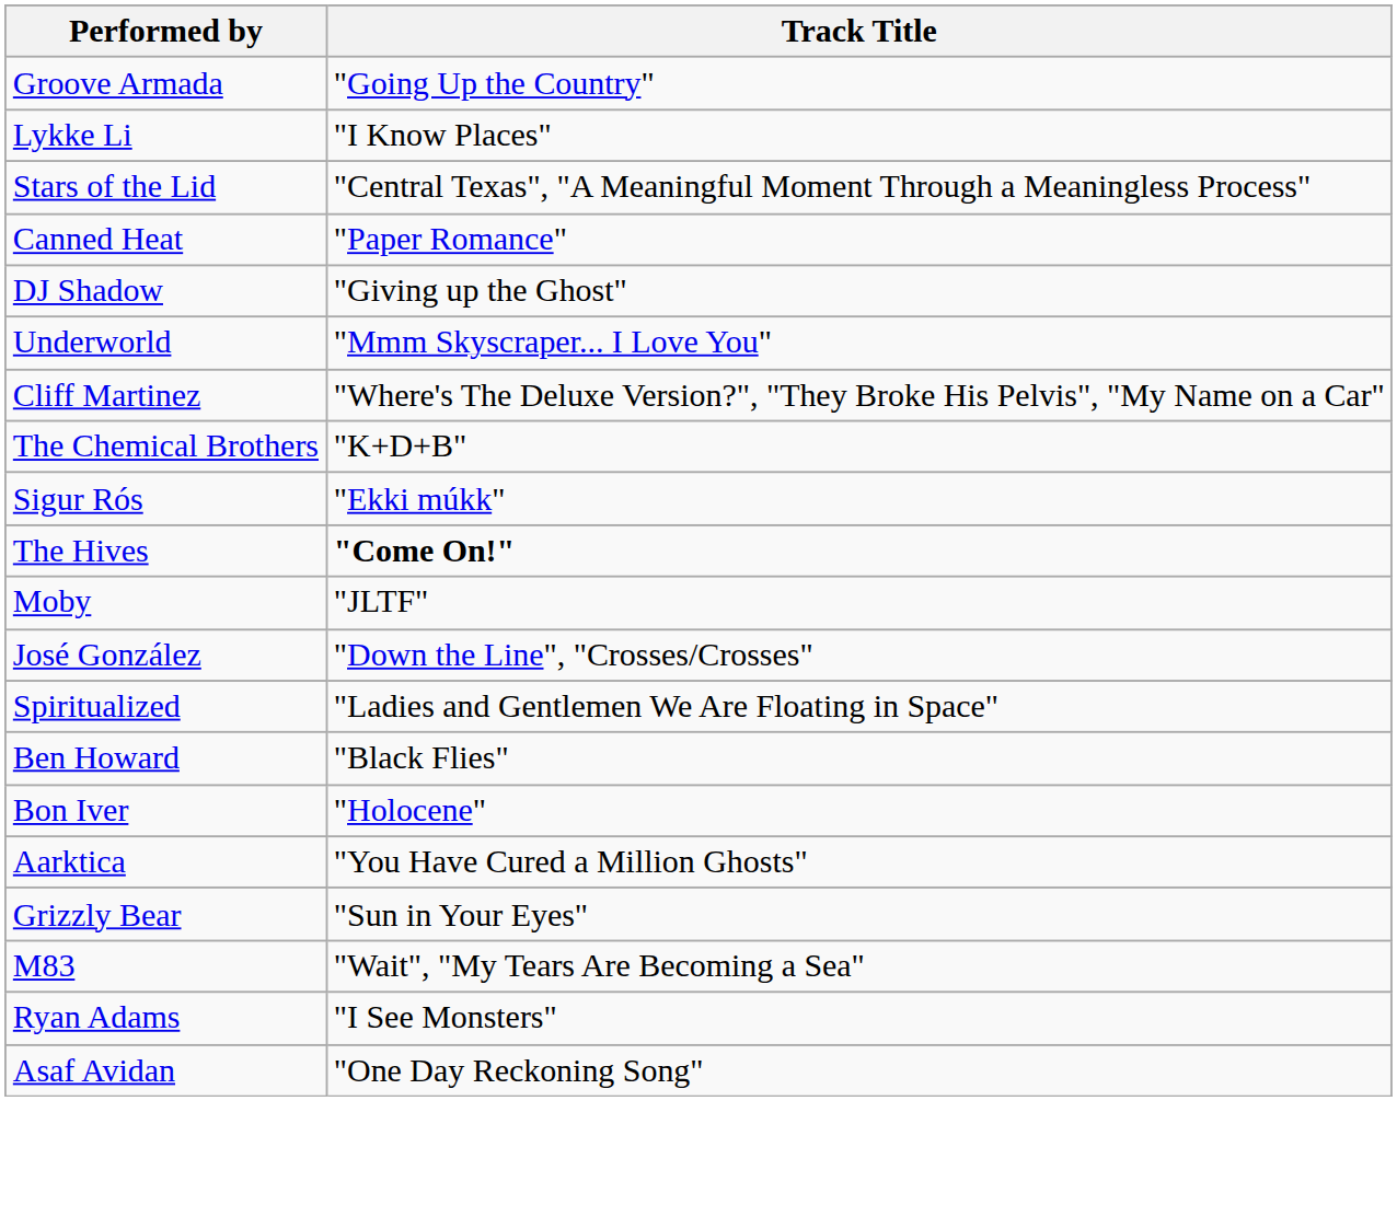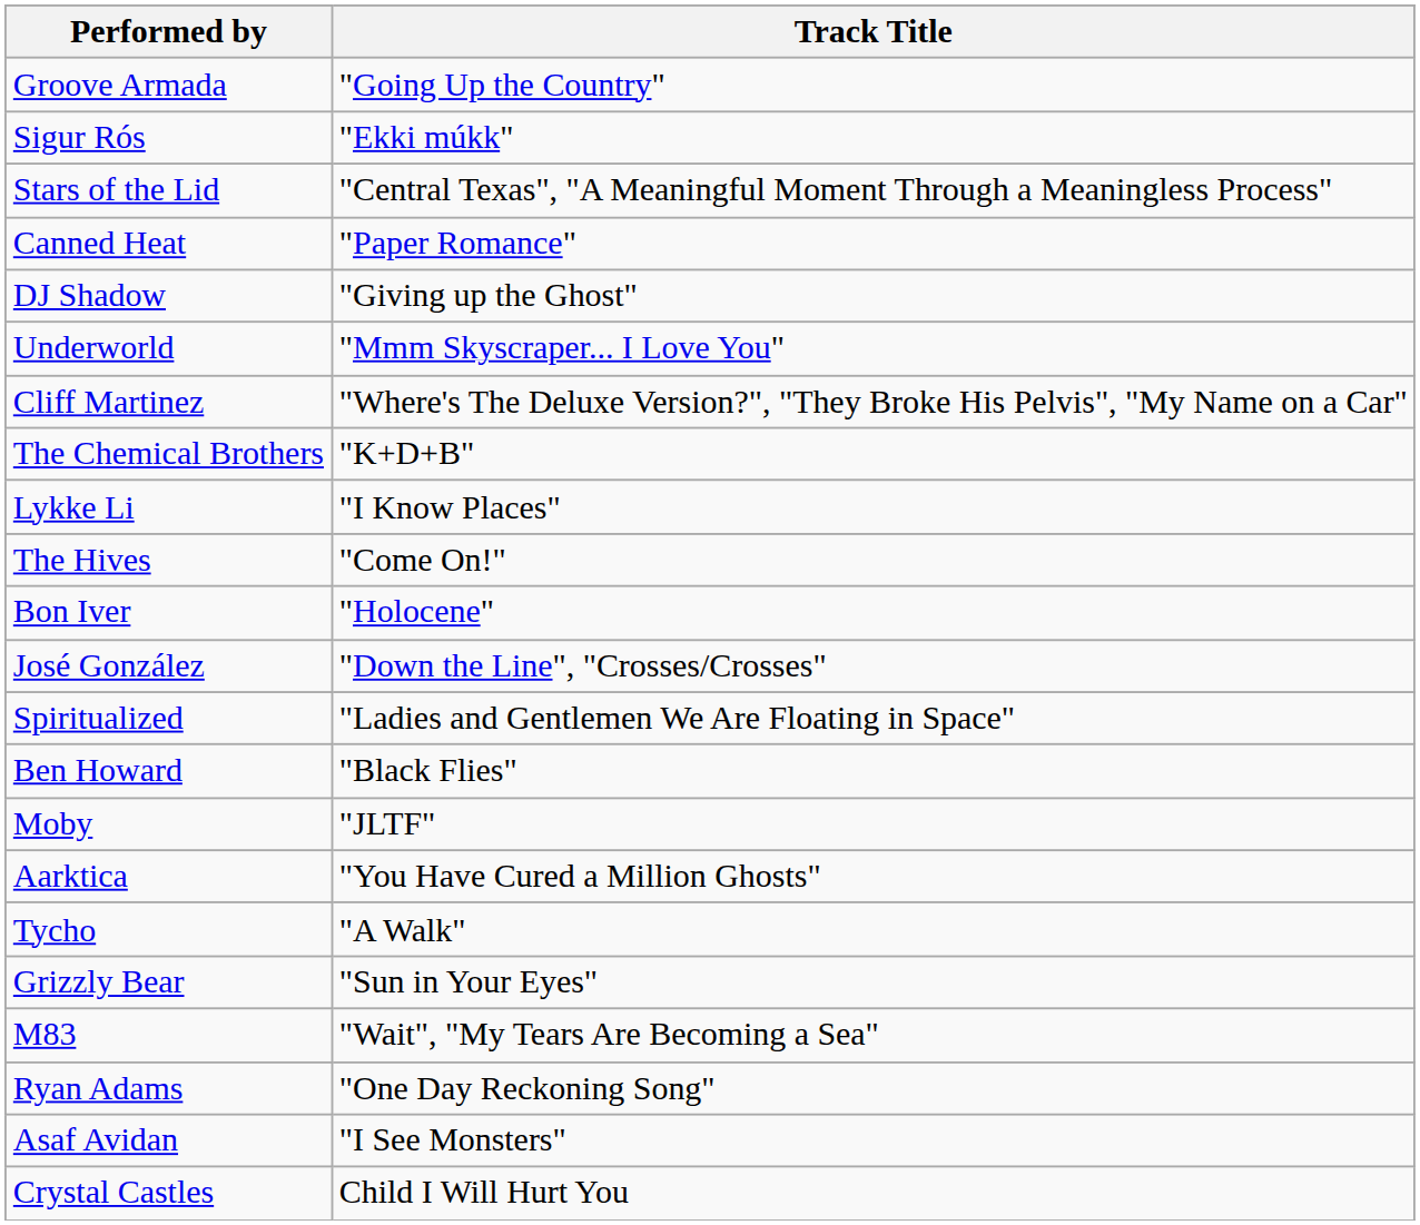rows swapped: Lykke Li <-> Sigur Rós
The Hives | Track Title: bold -> normal
rows swapped: Bon Iver <-> Moby
+ row: Tycho | "A Walk"
Ryan Adams | Track Title: "I See Monsters" -> "One Day Reckoning Song"
Asaf Avidan | Track Title: "One Day Reckoning Song" -> "I See Monsters"
+ row: Crystal Castles | Child I Will Hurt You
